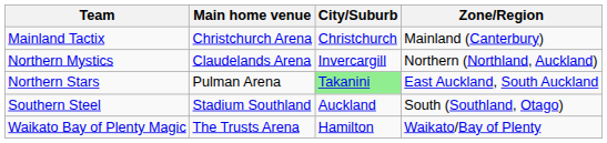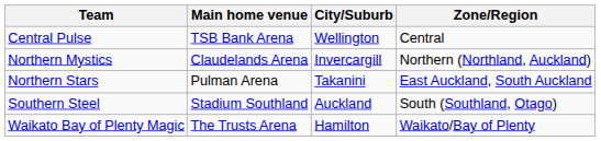+ row: Central Pulse | TSB Bank Arena | Wellington | Central
- row: Mainland Tactix | Christchurch Arena | Christchurch | Mainland (Canterbury)
Northern Stars | City/Suburb: lightgreen background -> no background
